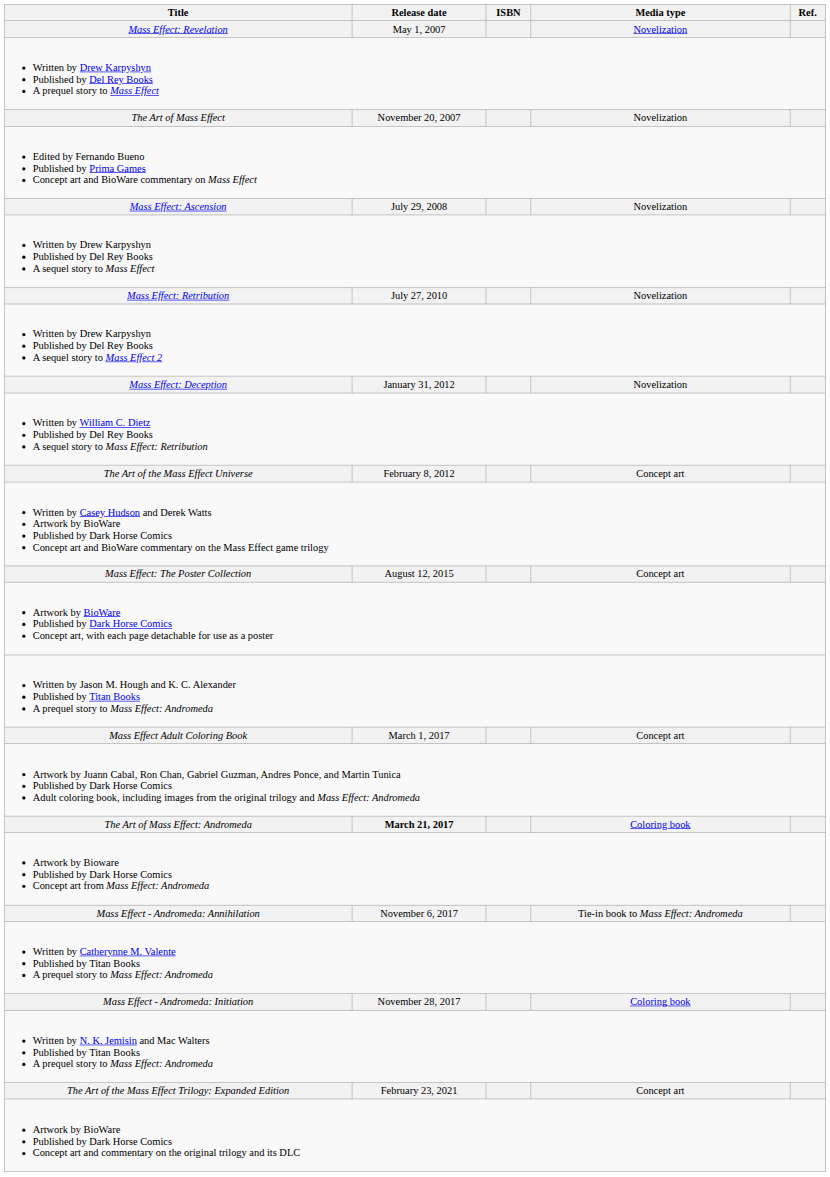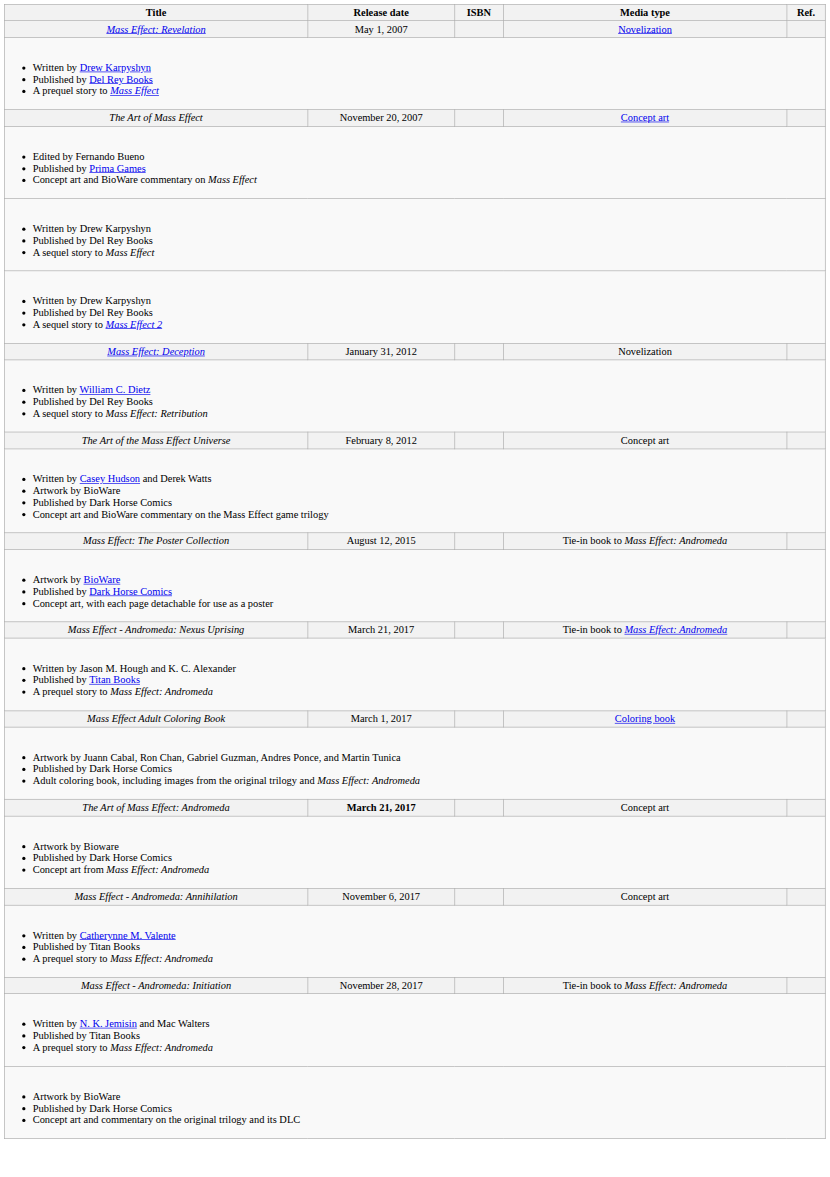The Art of Mass Effect | Media type: Novelization -> Concept art
- row: Mass Effect: Ascension | July 29, 2008 | Novelization
- row: Mass Effect: Retribution | July 27, 2010 | Novelization
Mass Effect: The Poster Collection | Media type: Concept art -> Tie-in book to Mass Effect: Andromeda
+ row: Mass Effect - Andromeda: Nexus Uprising | March 21, 2017 | Tie-in book to Mass Effect: Andromeda
Mass Effect Adult Coloring Book | Media type: Concept art -> Coloring book
The Art of Mass Effect: Andromeda | Media type: Coloring book -> Concept art
Mass Effect - Andromeda: Annihilation | Media type: Tie-in book to Mass Effect: Andromeda -> Concept art
Mass Effect - Andromeda: Initiation | Media type: Coloring book -> Tie-in book to Mass Effect: Andromeda
- row: The Art of the Mass Effect Trilogy: Expanded Edition | February 23, 2021 | Concept art
